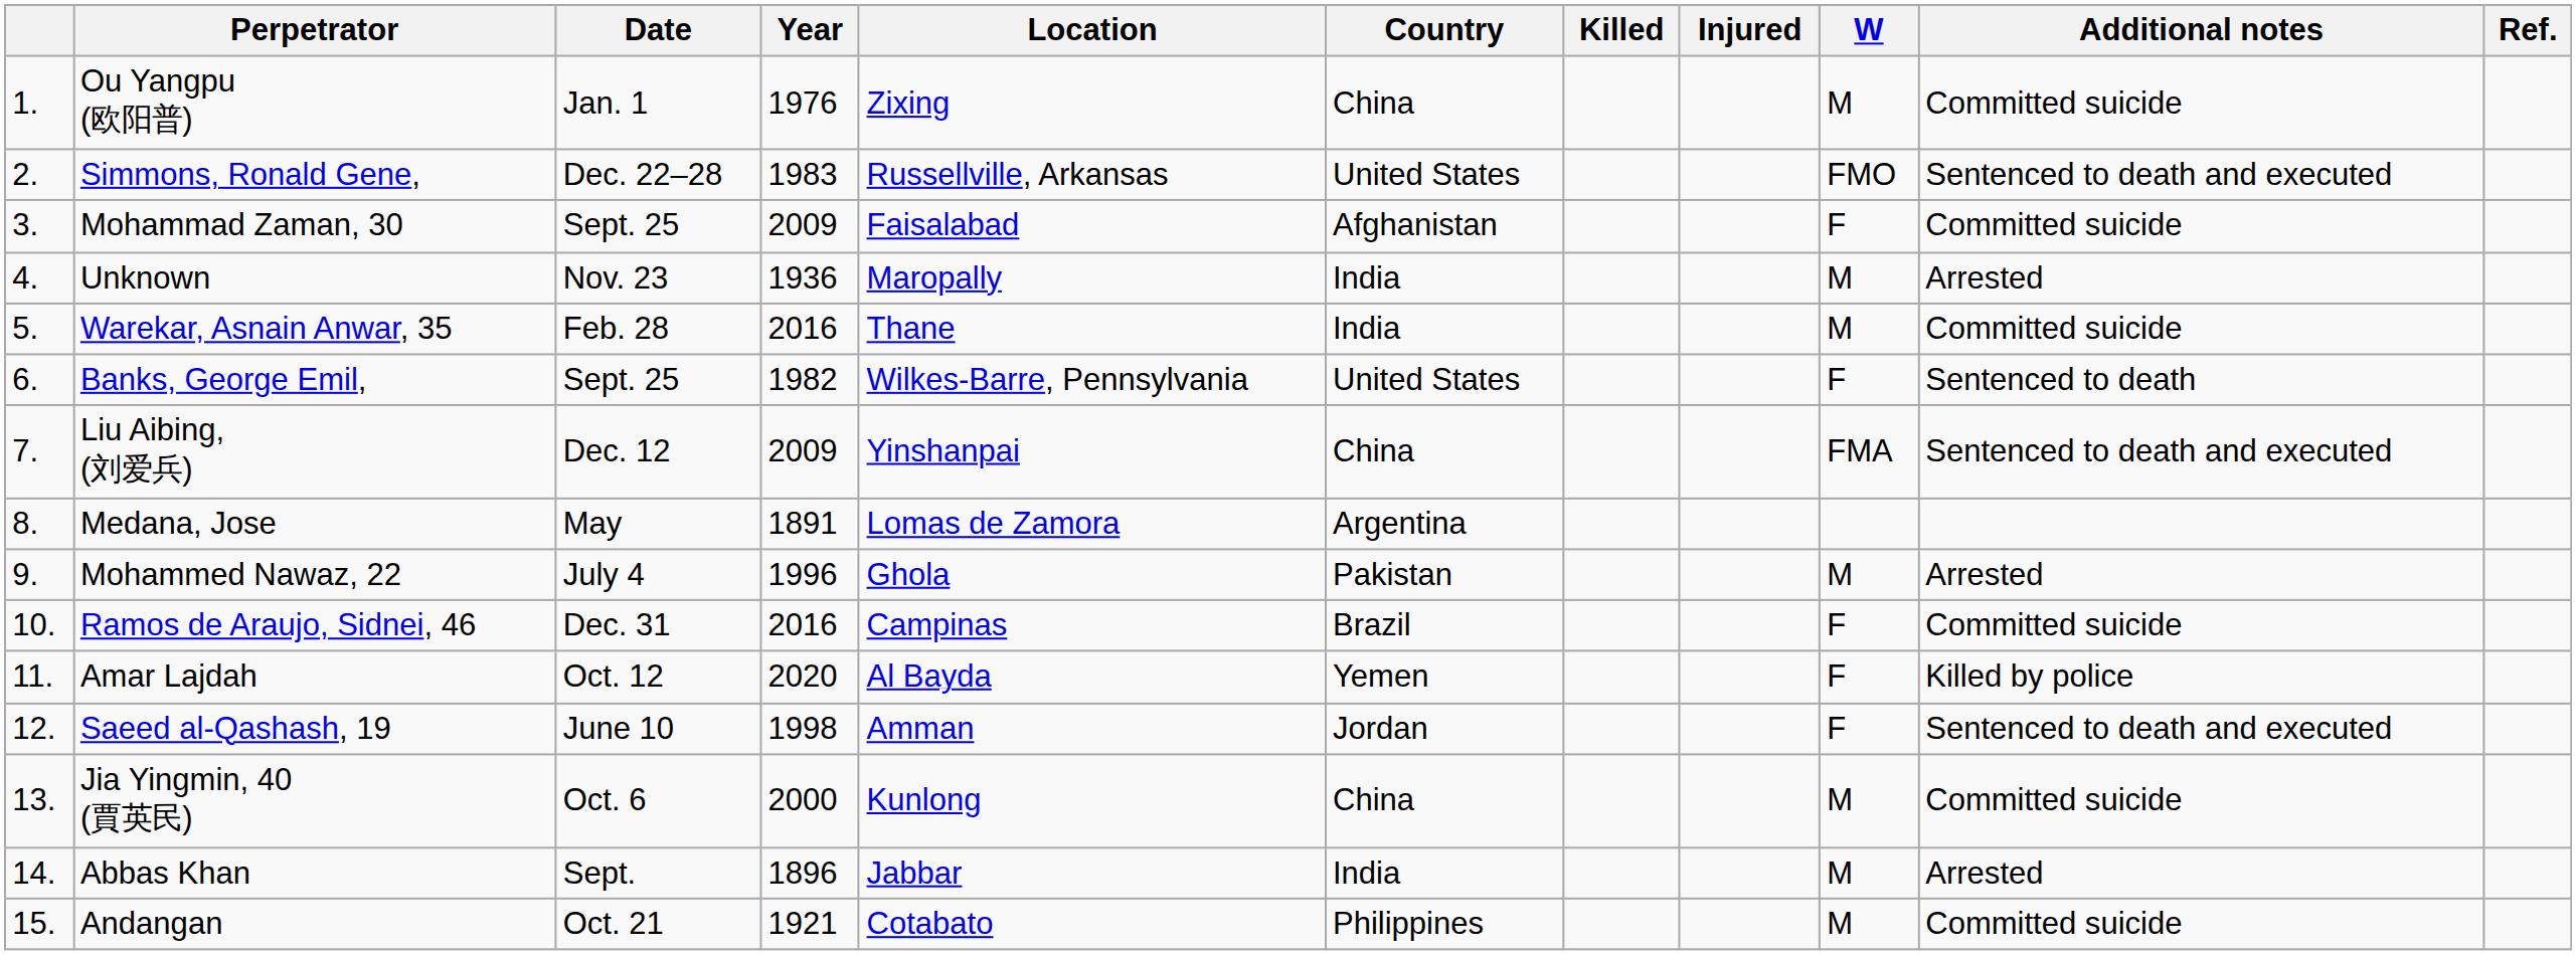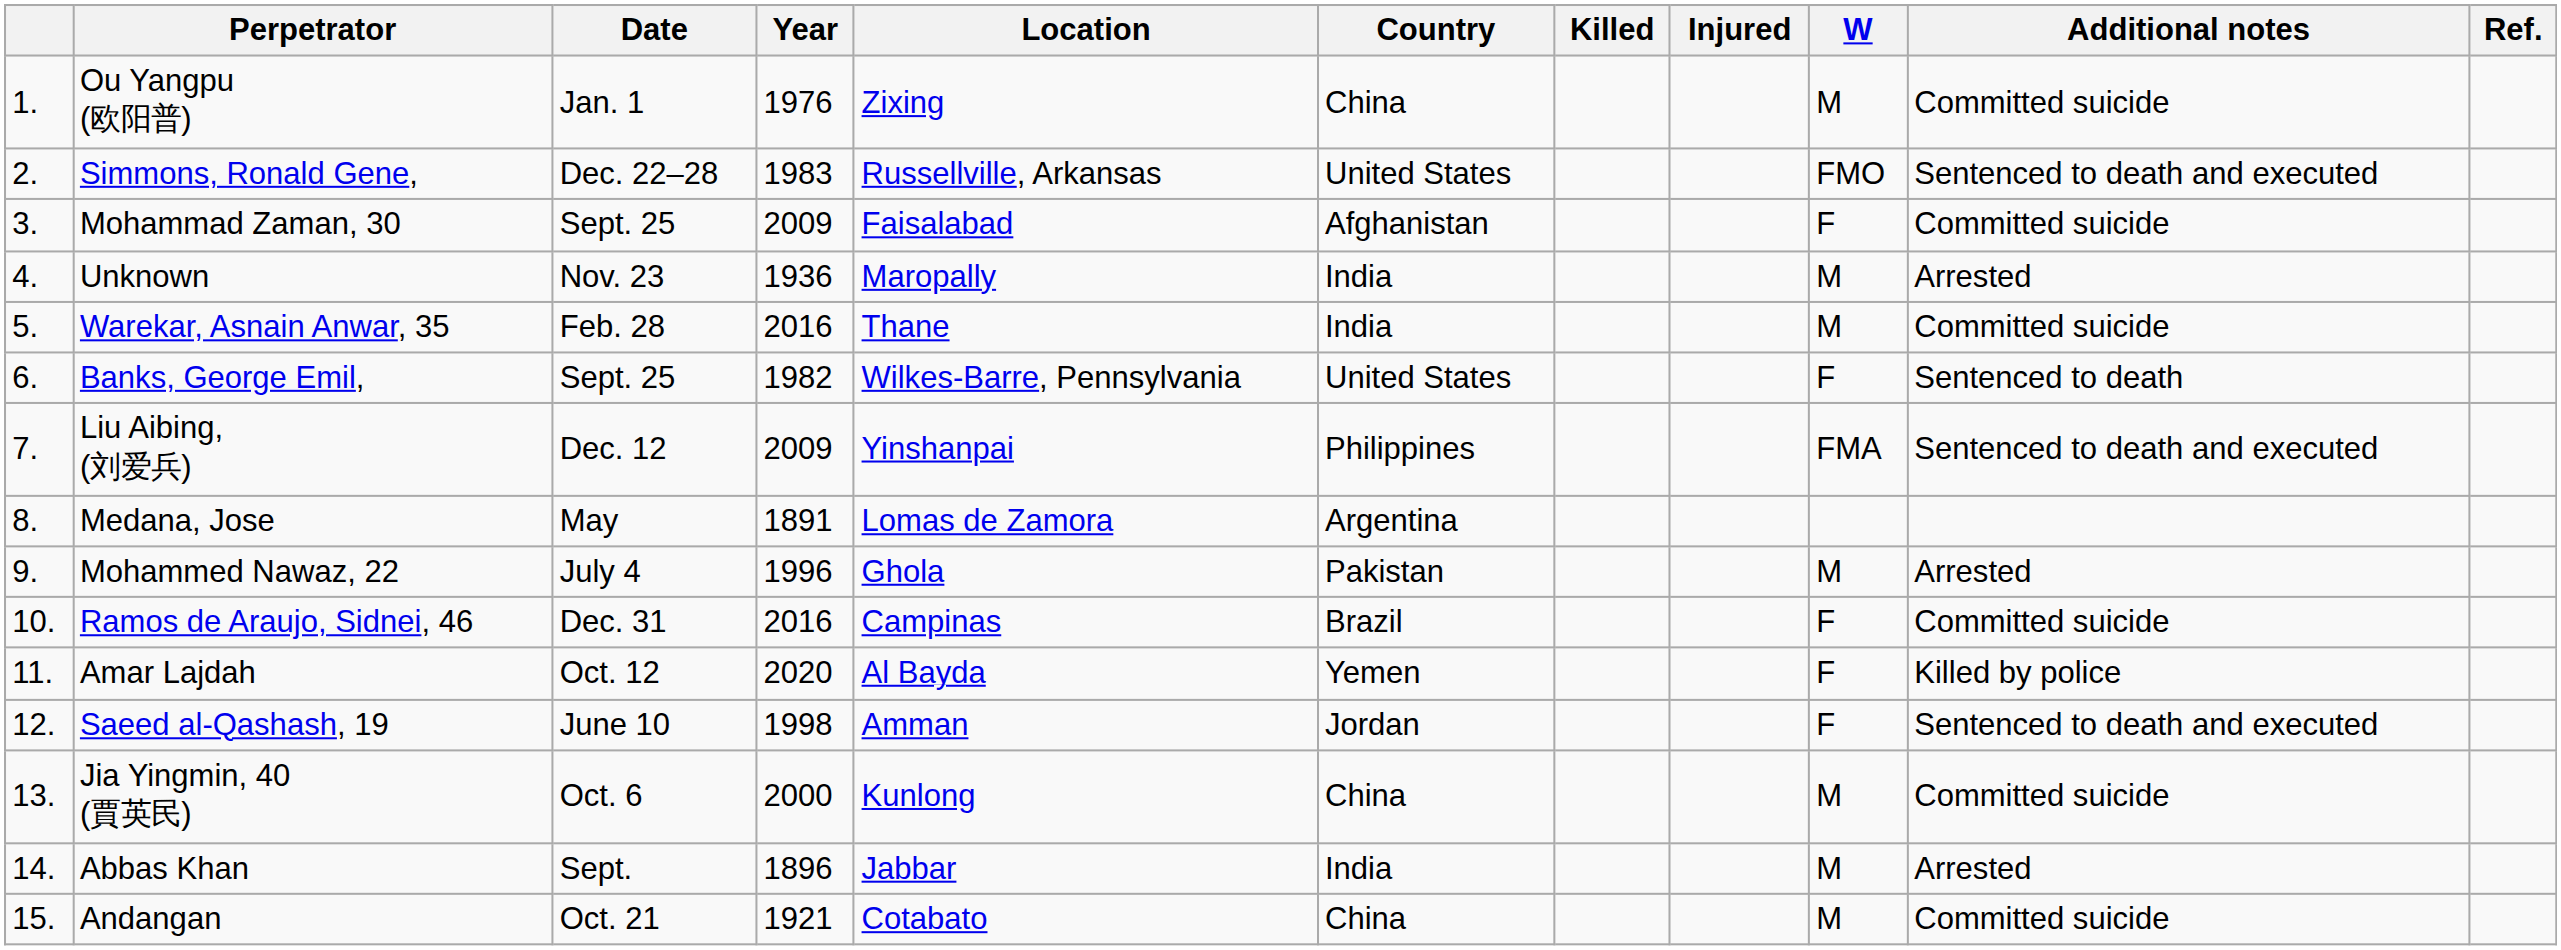Liu Aibing, (刘爱兵) | Country: China -> Philippines
Andangan | Country: Philippines -> China
